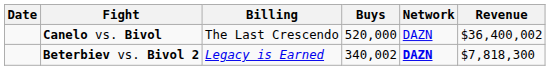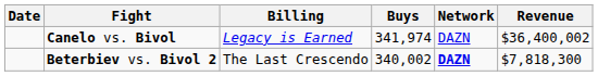Canelo vs. Bivol | Billing: The Last Crescendo -> Legacy is Earned
Canelo vs. Bivol | Buys: 520,000 -> 341,974
Beterbiev vs. Bivol 2 | Billing: Legacy is Earned -> The Last Crescendo
